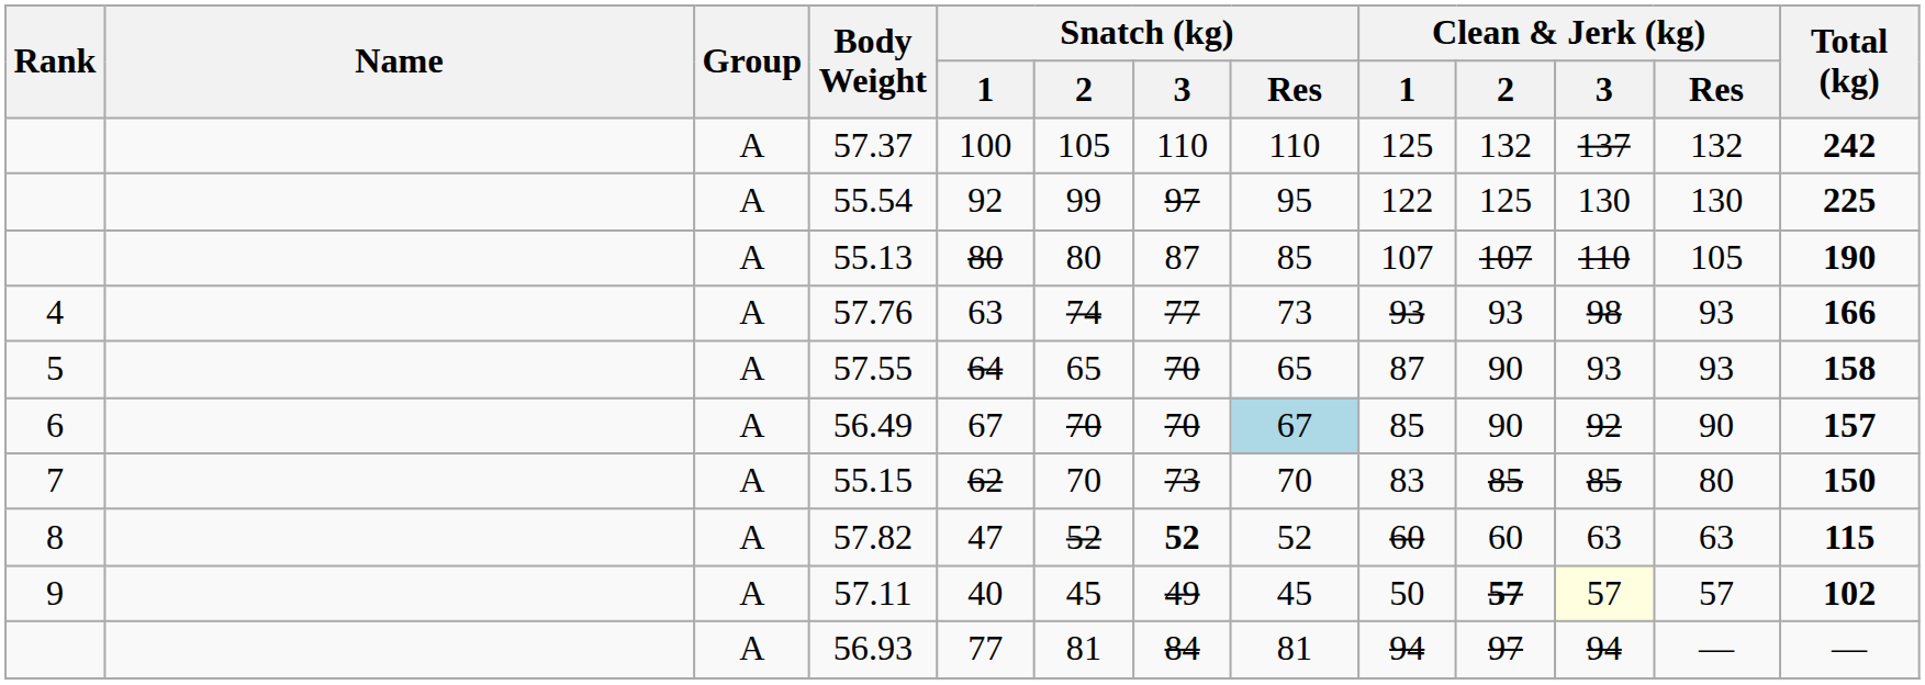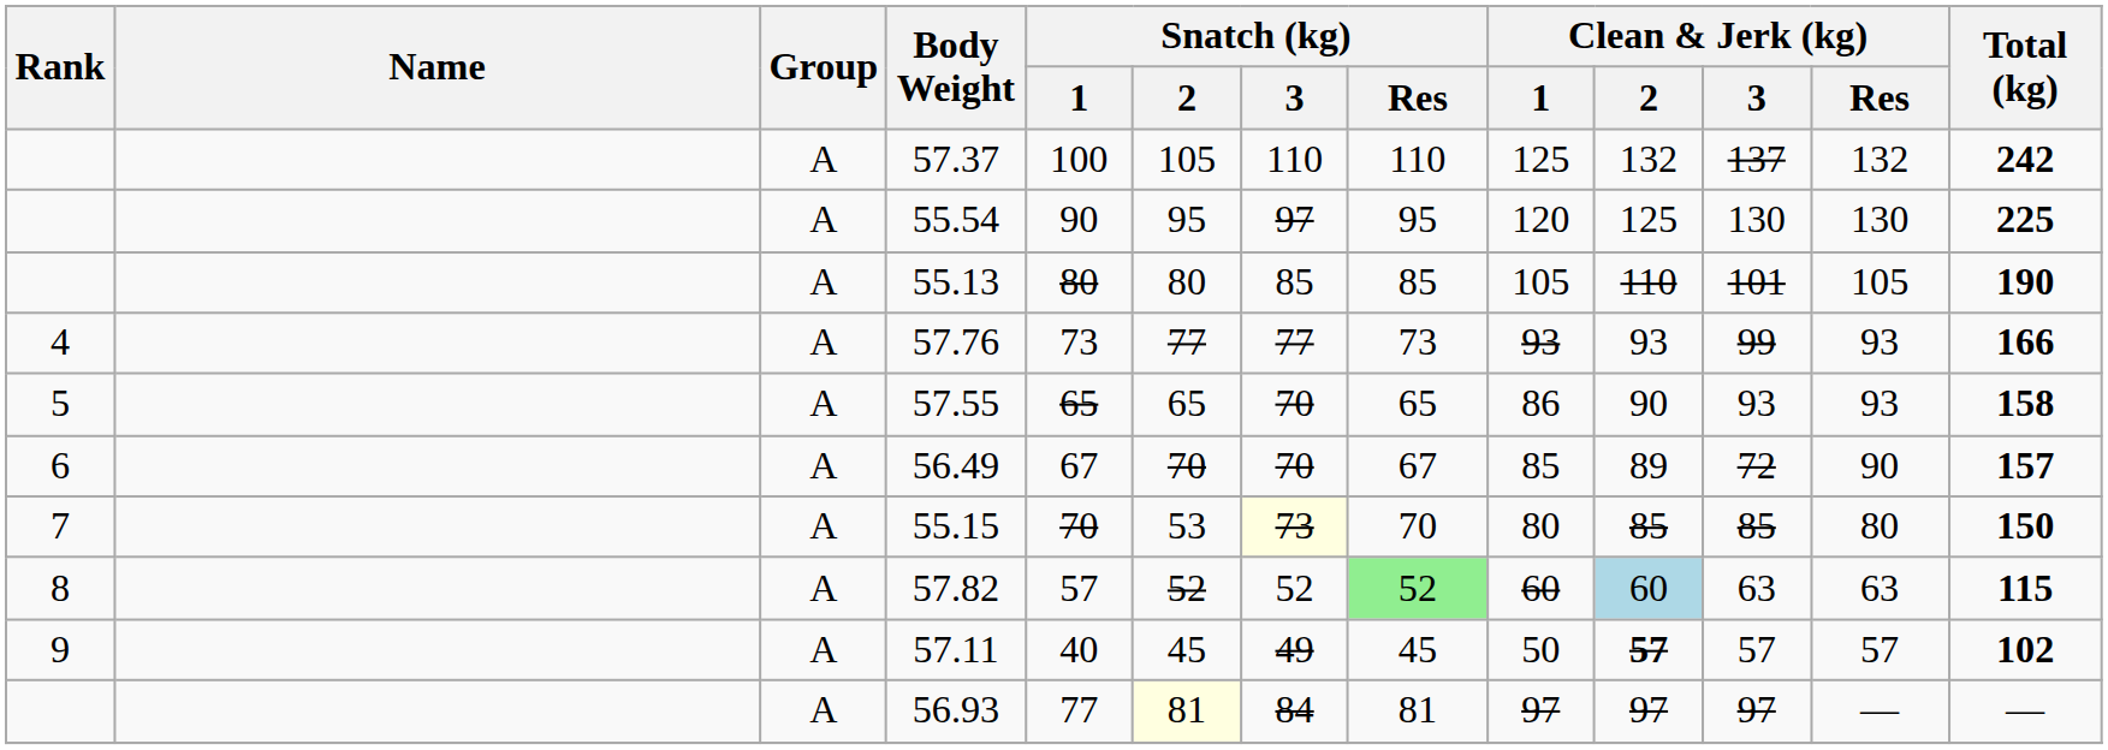55.54 | Snatch (kg) / 1: 92 -> 90
55.54 | Snatch (kg) / 2: 99 -> 95
55.54 | Clean & Jerk (kg) / 1: 122 -> 120
55.13 | Snatch (kg) / 3: 87 -> 85
55.13 | Clean & Jerk (kg) / 1: 107 -> 105
55.13 | Clean & Jerk (kg) / 2: 107 -> 110
55.13 | Clean & Jerk (kg) / 3: 110 -> 101
57.76 | Snatch (kg) / 1: 63 -> 73
57.76 | Snatch (kg) / 2: 74 -> 77
57.76 | Clean & Jerk (kg) / 3: 98 -> 99
57.55 | Snatch (kg) / 1: 64 -> 65
57.55 | Clean & Jerk (kg) / 1: 87 -> 86
56.49 | Snatch (kg) / Res: lightblue background -> no background
56.49 | Clean & Jerk (kg) / 2: 90 -> 89
56.49 | Clean & Jerk (kg) / 3: 92 -> 72
55.15 | Snatch (kg) / 1: 62 -> 70
55.15 | Snatch (kg) / 2: 70 -> 53
55.15 | Snatch (kg) / 3: no background -> lightyellow background
55.15 | Clean & Jerk (kg) / 1: 83 -> 80
57.82 | Snatch (kg) / 1: 47 -> 57
57.82 | Snatch (kg) / 3: bold -> normal
57.82 | Snatch (kg) / Res: no background -> lightgreen background
57.82 | Clean & Jerk (kg) / 2: no background -> lightblue background
57.11 | Clean & Jerk (kg) / 3: lightyellow background -> no background
56.93 | Snatch (kg) / 2: no background -> lightyellow background
56.93 | Clean & Jerk (kg) / 1: 94 -> 97
56.93 | Clean & Jerk (kg) / 3: 94 -> 97
